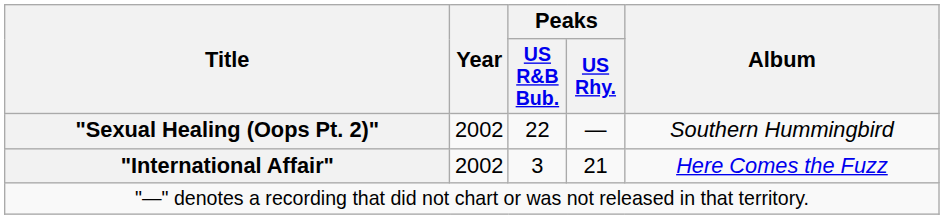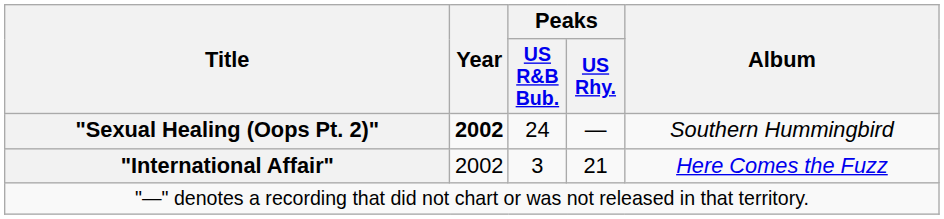"Sexual Healing (Oops Pt. 2)" | Year: normal -> bold
"Sexual Healing (Oops Pt. 2)" | Peaks / US R&B Bub.: 22 -> 24
